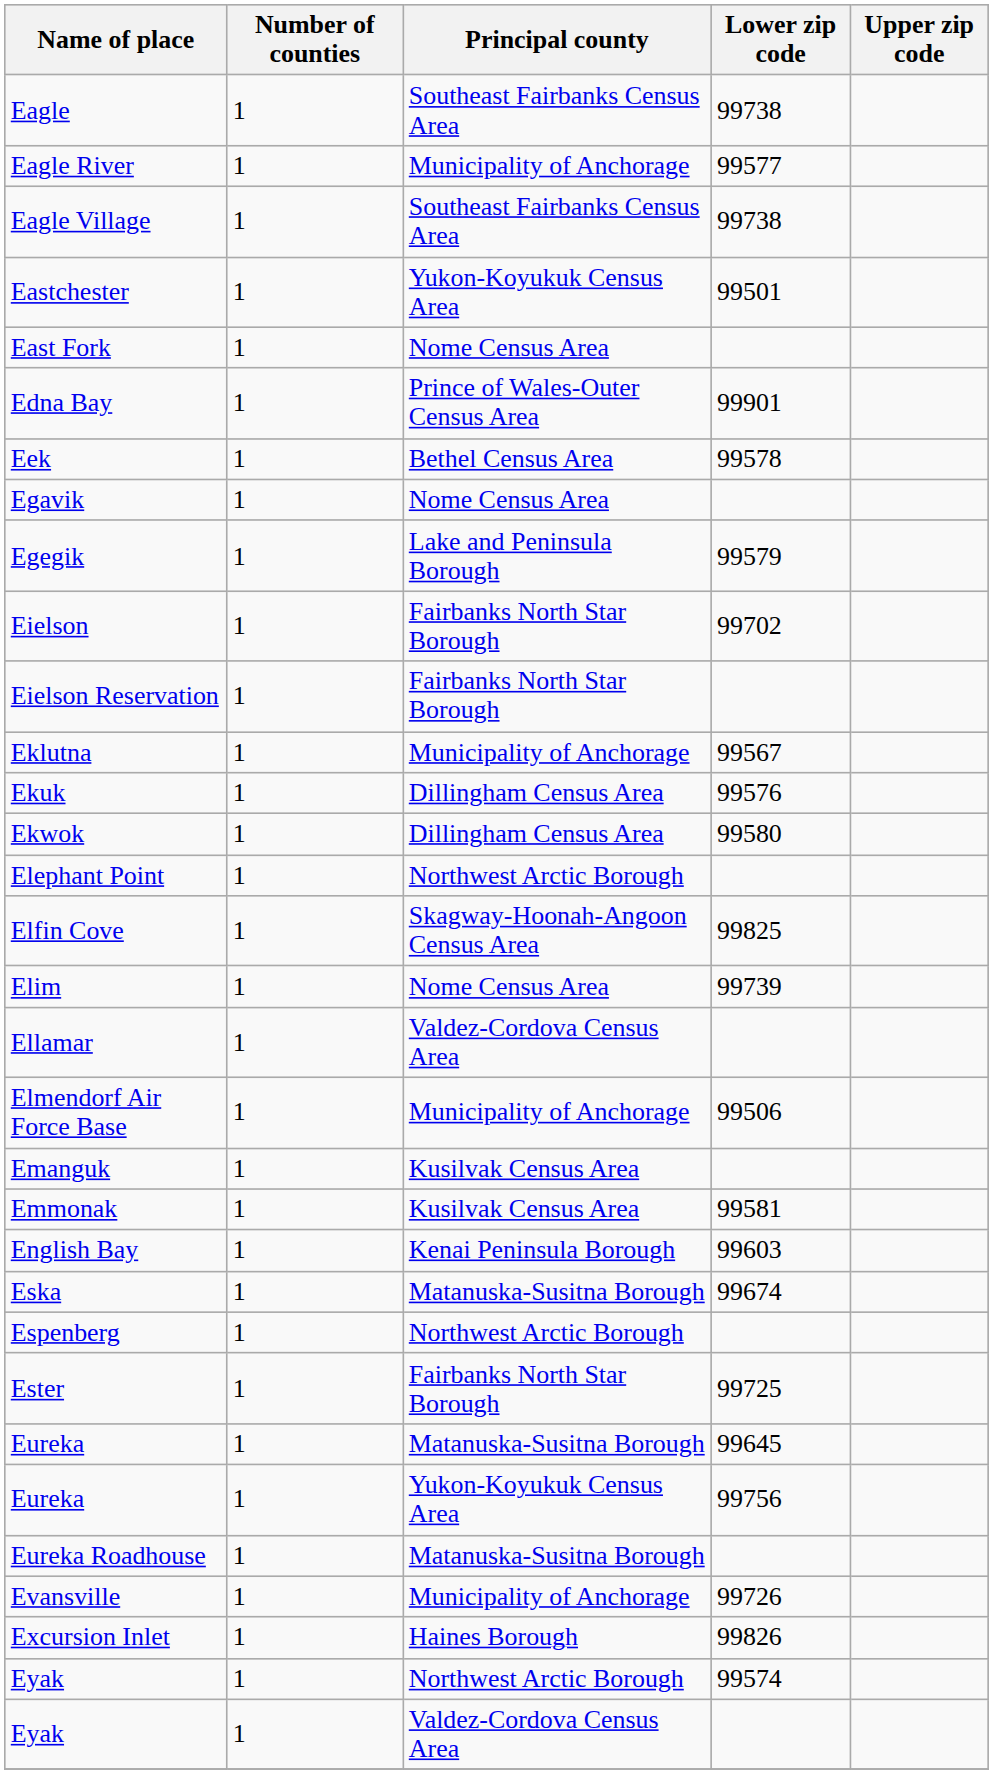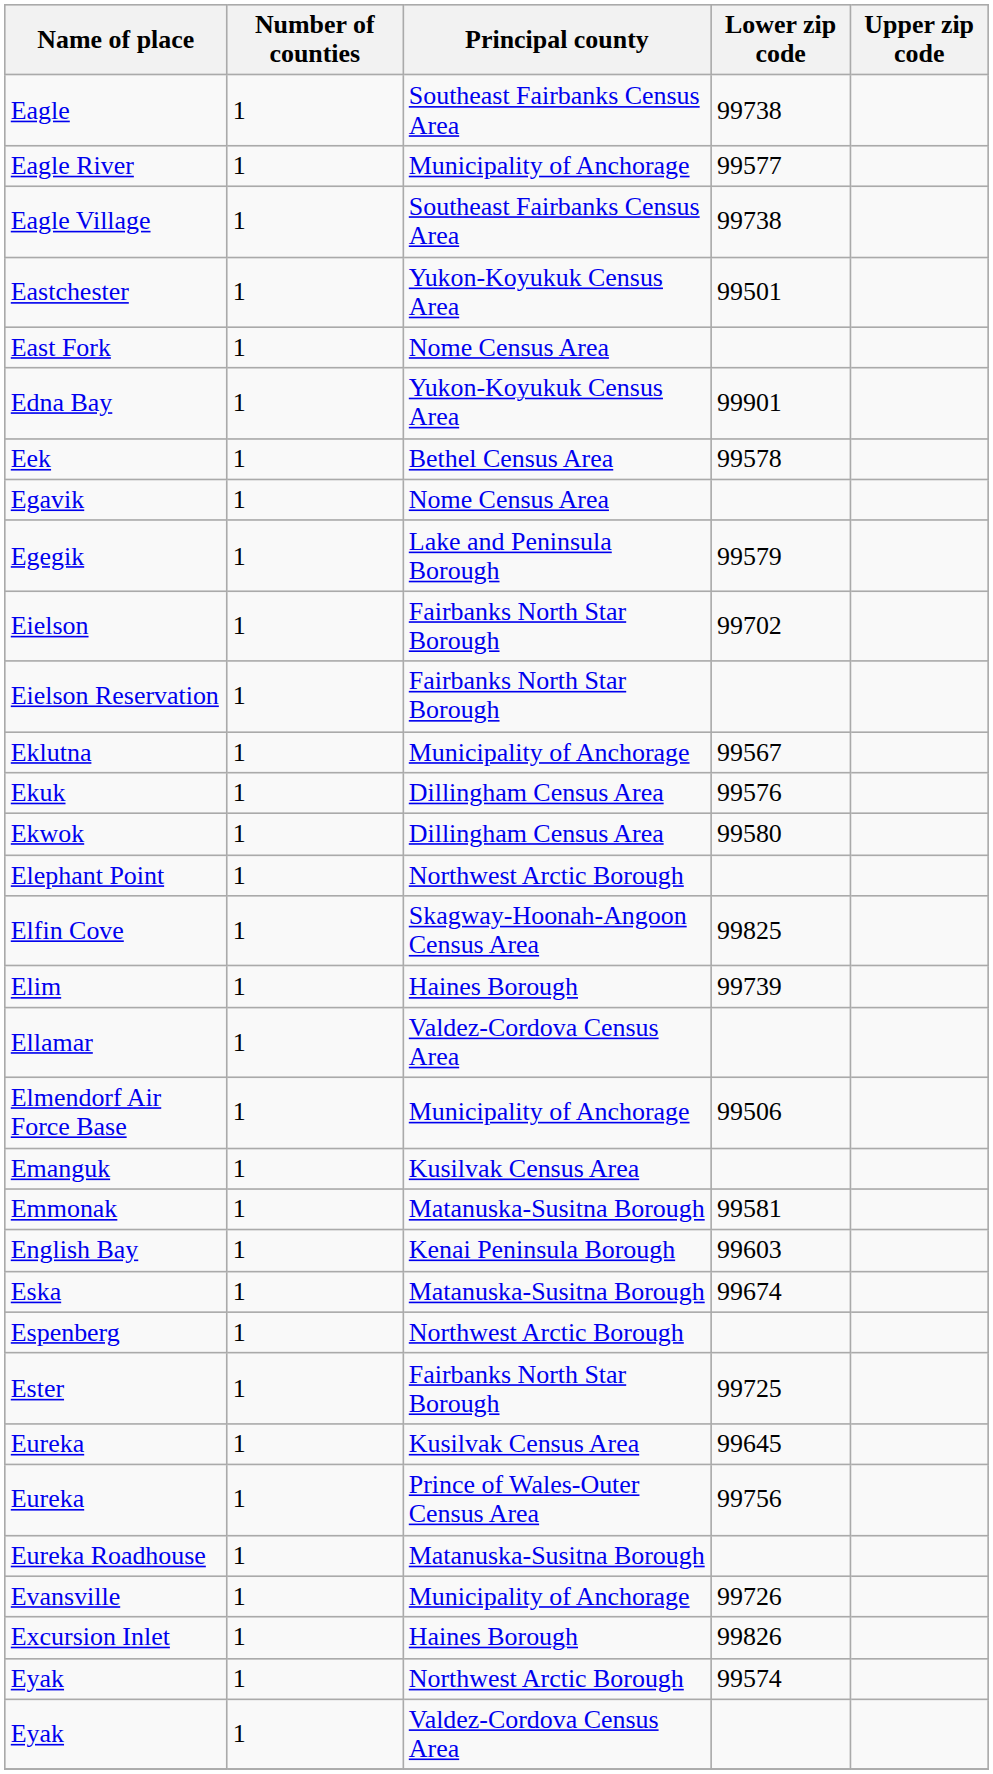Edna Bay | Principal county: Prince of Wales-Outer Census Area -> Yukon-Koyukuk Census Area
Elim | Principal county: Nome Census Area -> Haines Borough
Emmonak | Principal county: Kusilvak Census Area -> Matanuska-Susitna Borough
Eureka / 99645 | Principal county: Matanuska-Susitna Borough -> Kusilvak Census Area
Eureka / 99756 | Principal county: Yukon-Koyukuk Census Area -> Prince of Wales-Outer Census Area
